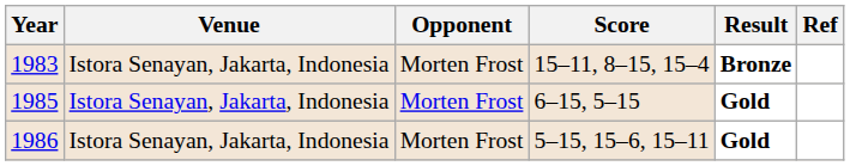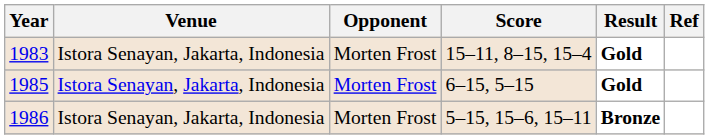1983 | Result: Bronze -> Gold
1986 | Result: Gold -> Bronze
